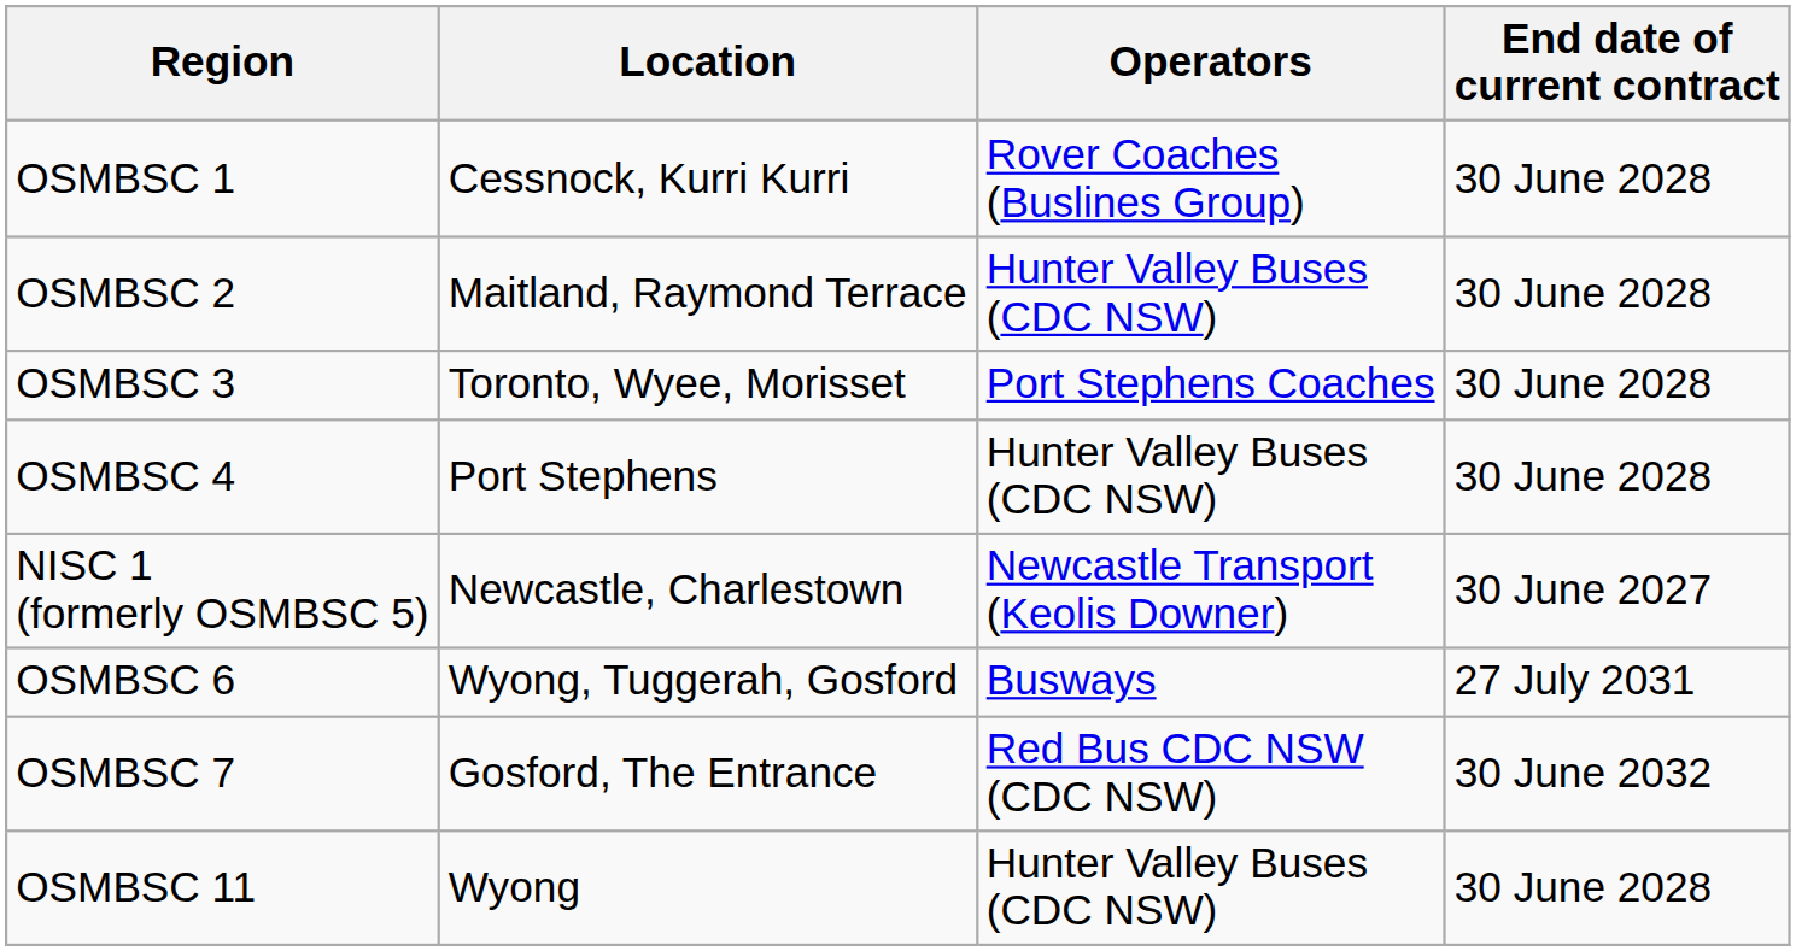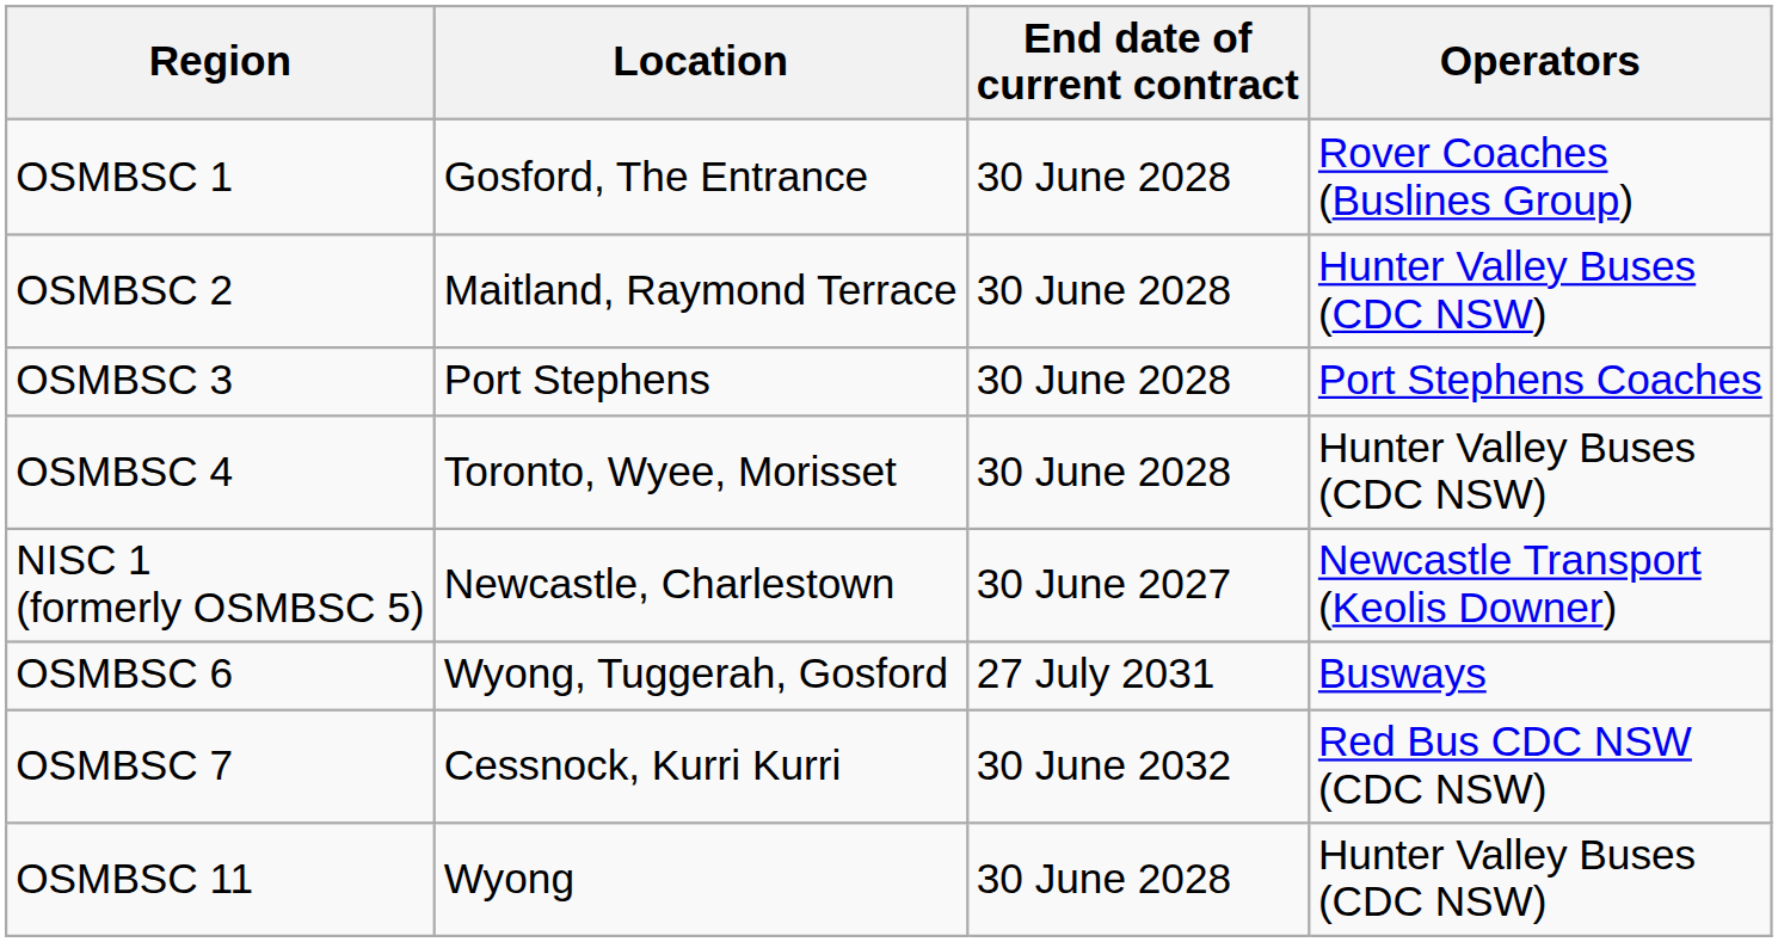columns swapped: Operators <-> End date of current contract
OSMBSC 1 | Location: Cessnock, Kurri Kurri -> Gosford, The Entrance
OSMBSC 3 | Location: Toronto, Wyee, Morisset -> Port Stephens
OSMBSC 4 | Location: Port Stephens -> Toronto, Wyee, Morisset
OSMBSC 7 | Location: Gosford, The Entrance -> Cessnock, Kurri Kurri
